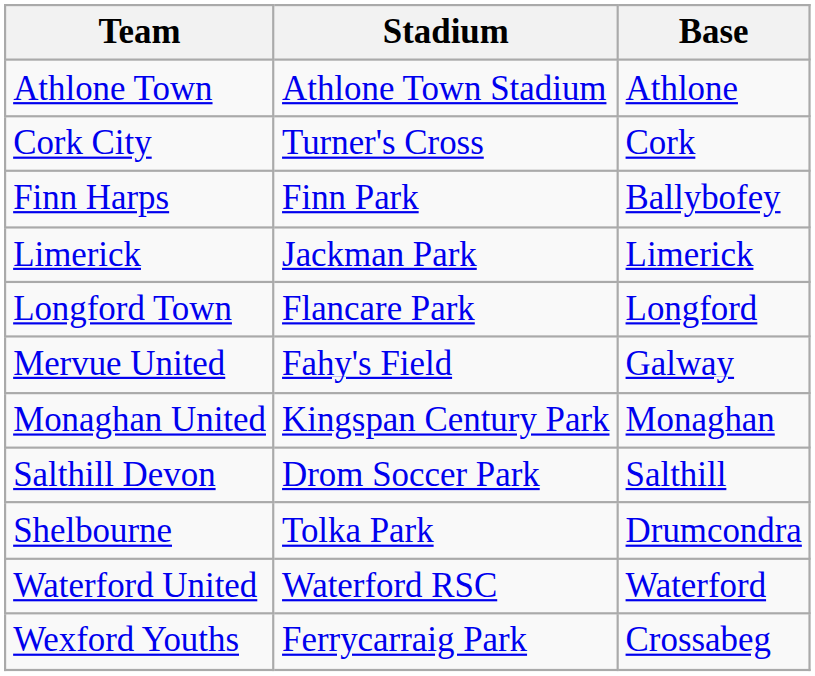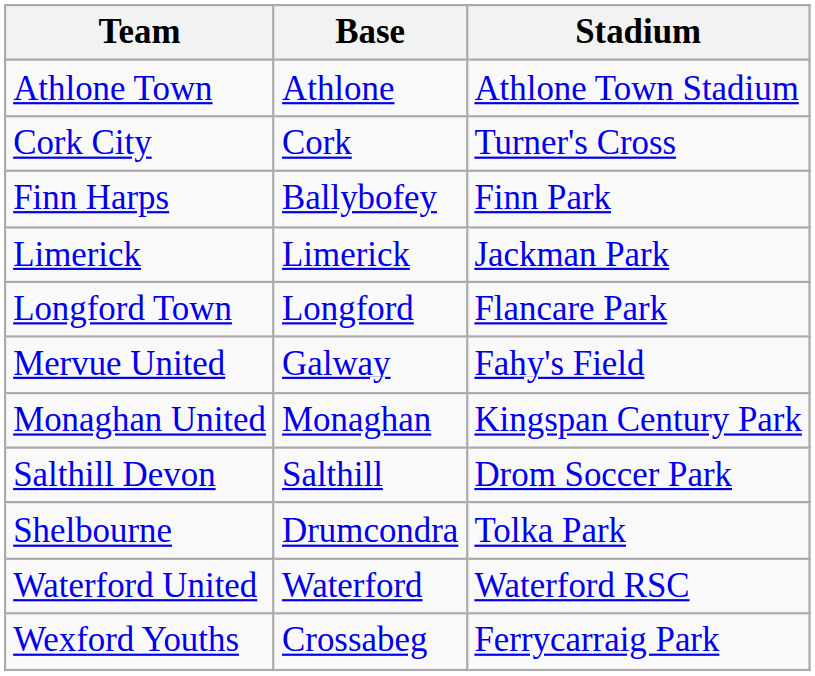columns swapped: Base <-> Stadium
